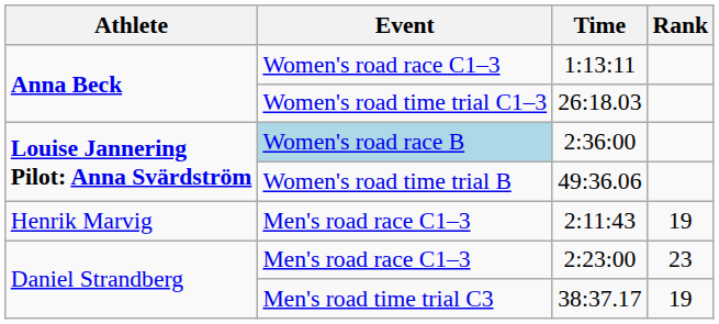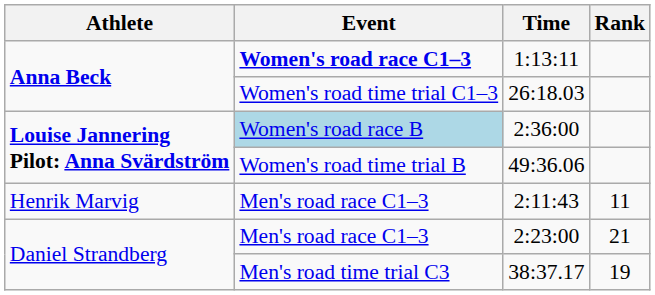1:13:11 | Event: normal -> bold
2:11:43 | Rank: 19 -> 11
2:23:00 | Rank: 23 -> 21
